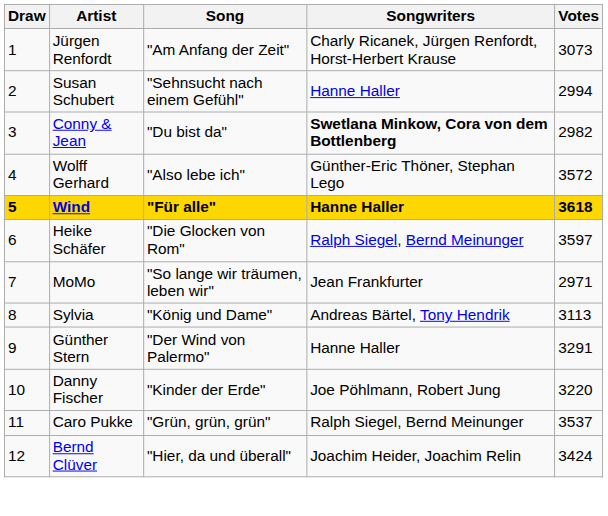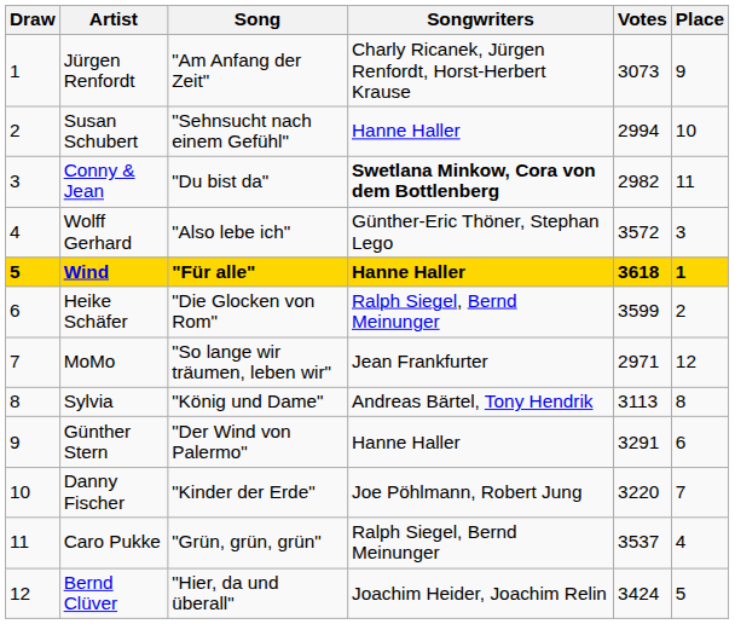+ column: Place | 9 | 10 | 11 | 3 | 1 | 2 | 12 | 8 | 6 | 7 | 4 | 5
Heike Schäfer | Votes: 3597 -> 3599
